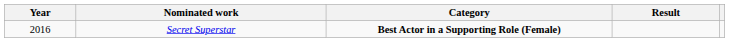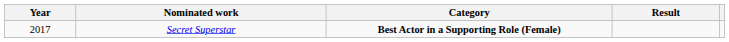Secret Superstar | Year: 2016 -> 2017
